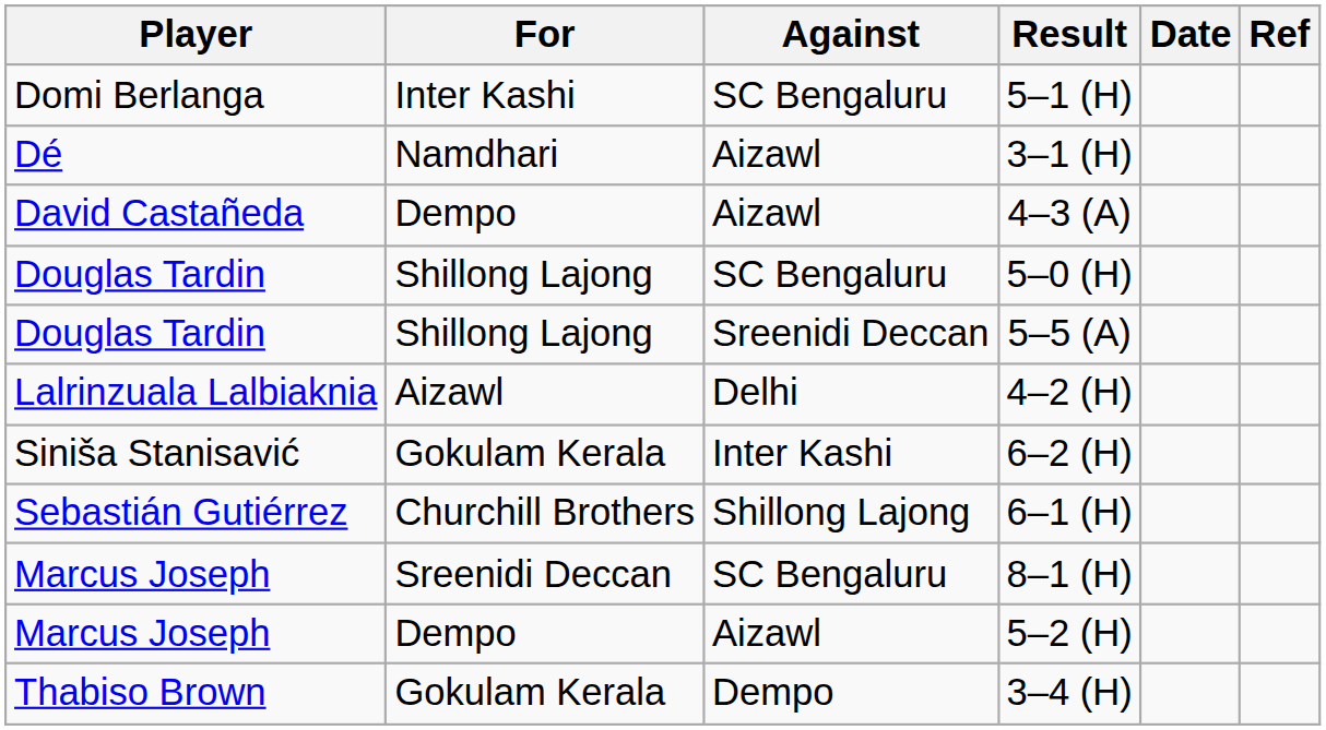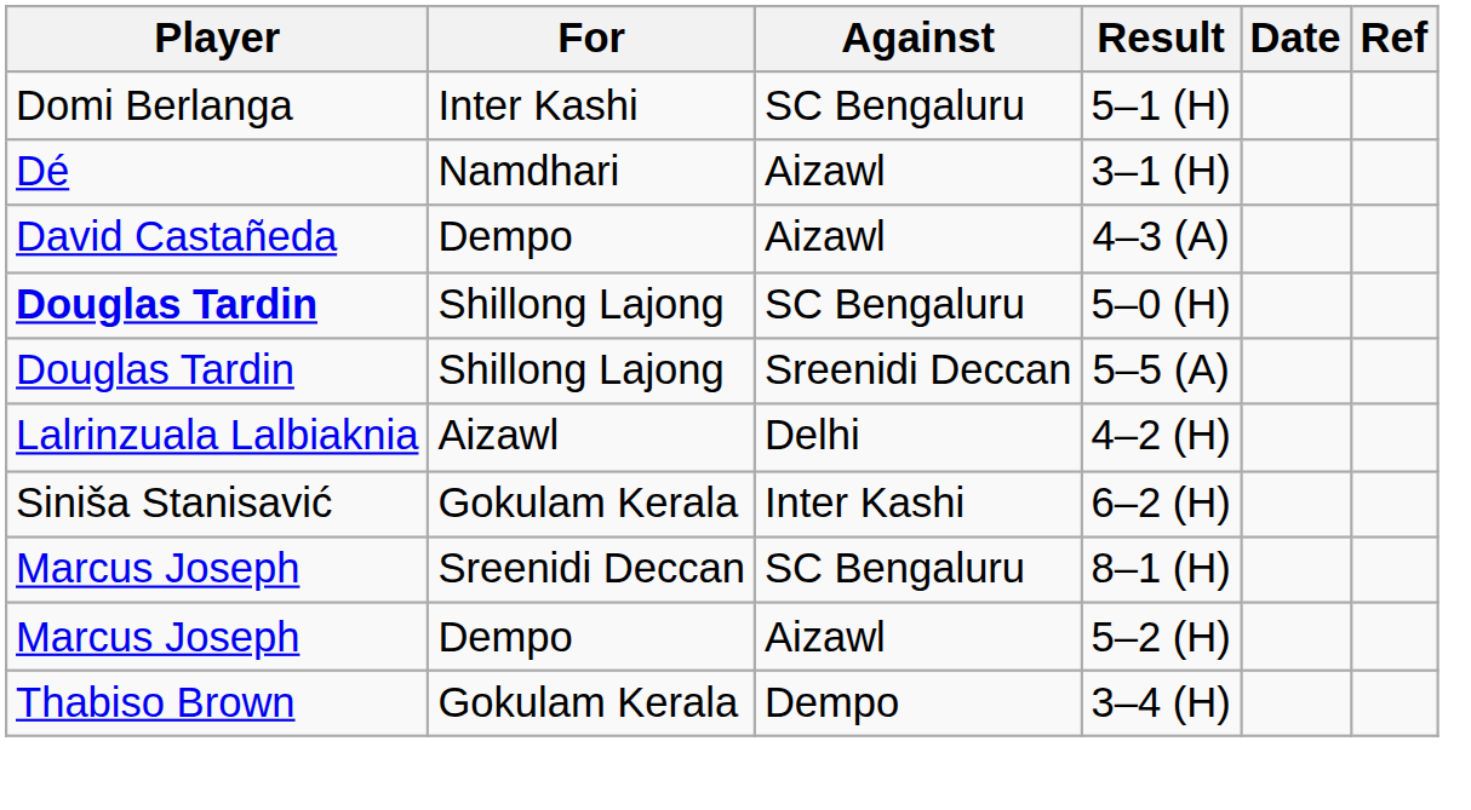5–0 (H) | Player: normal -> bold
- row: Sebastián Gutiérrez | Churchill Brothers | Shillong Lajong | 6–1 (H)
